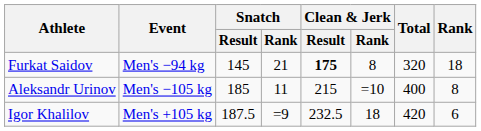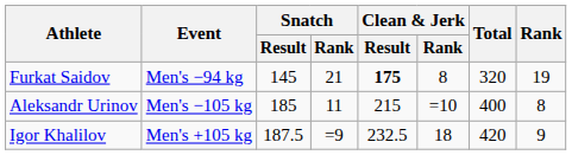Furkat Saidov | Rank: 18 -> 19
Igor Khalilov | Rank: 6 -> 9
